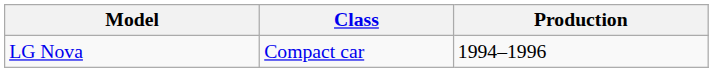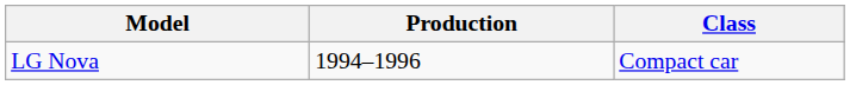columns swapped: Class <-> Production
